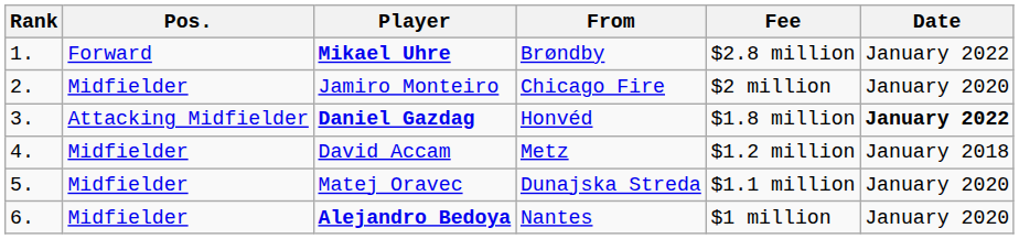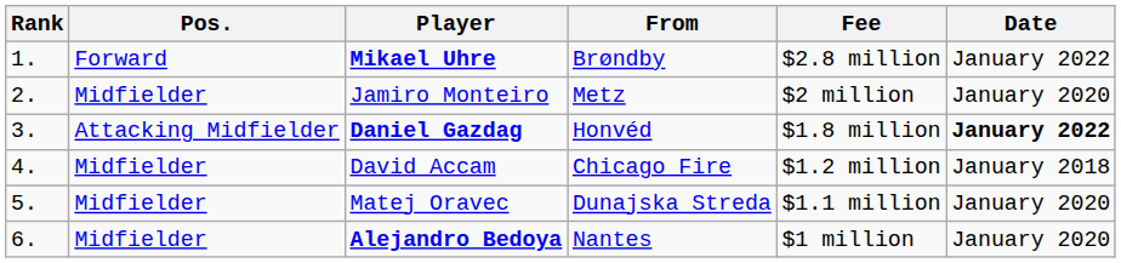Jamiro Monteiro | From: Chicago Fire -> Metz
David Accam | From: Metz -> Chicago Fire
